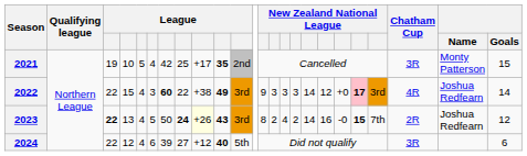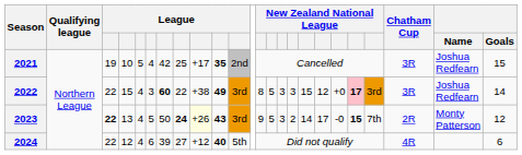2021 | Name: Monty Patterson -> Joshua Redfearn
2022 | column 13: 9 -> 8
2022 | column 14: 3 -> 5
2022 | column 17: 14 -> 15
2022 | Chatham Cup: 4R -> 3R
2023 | column 13: 8 -> 9
2023 | column 14: 2 -> 5
2023 | column 15: 4 -> 3
2023 | column 18: 16 -> 17
2023 | Name: Joshua Redfearn -> Monty Patterson
2024 | Chatham Cup: 3R -> 4R
